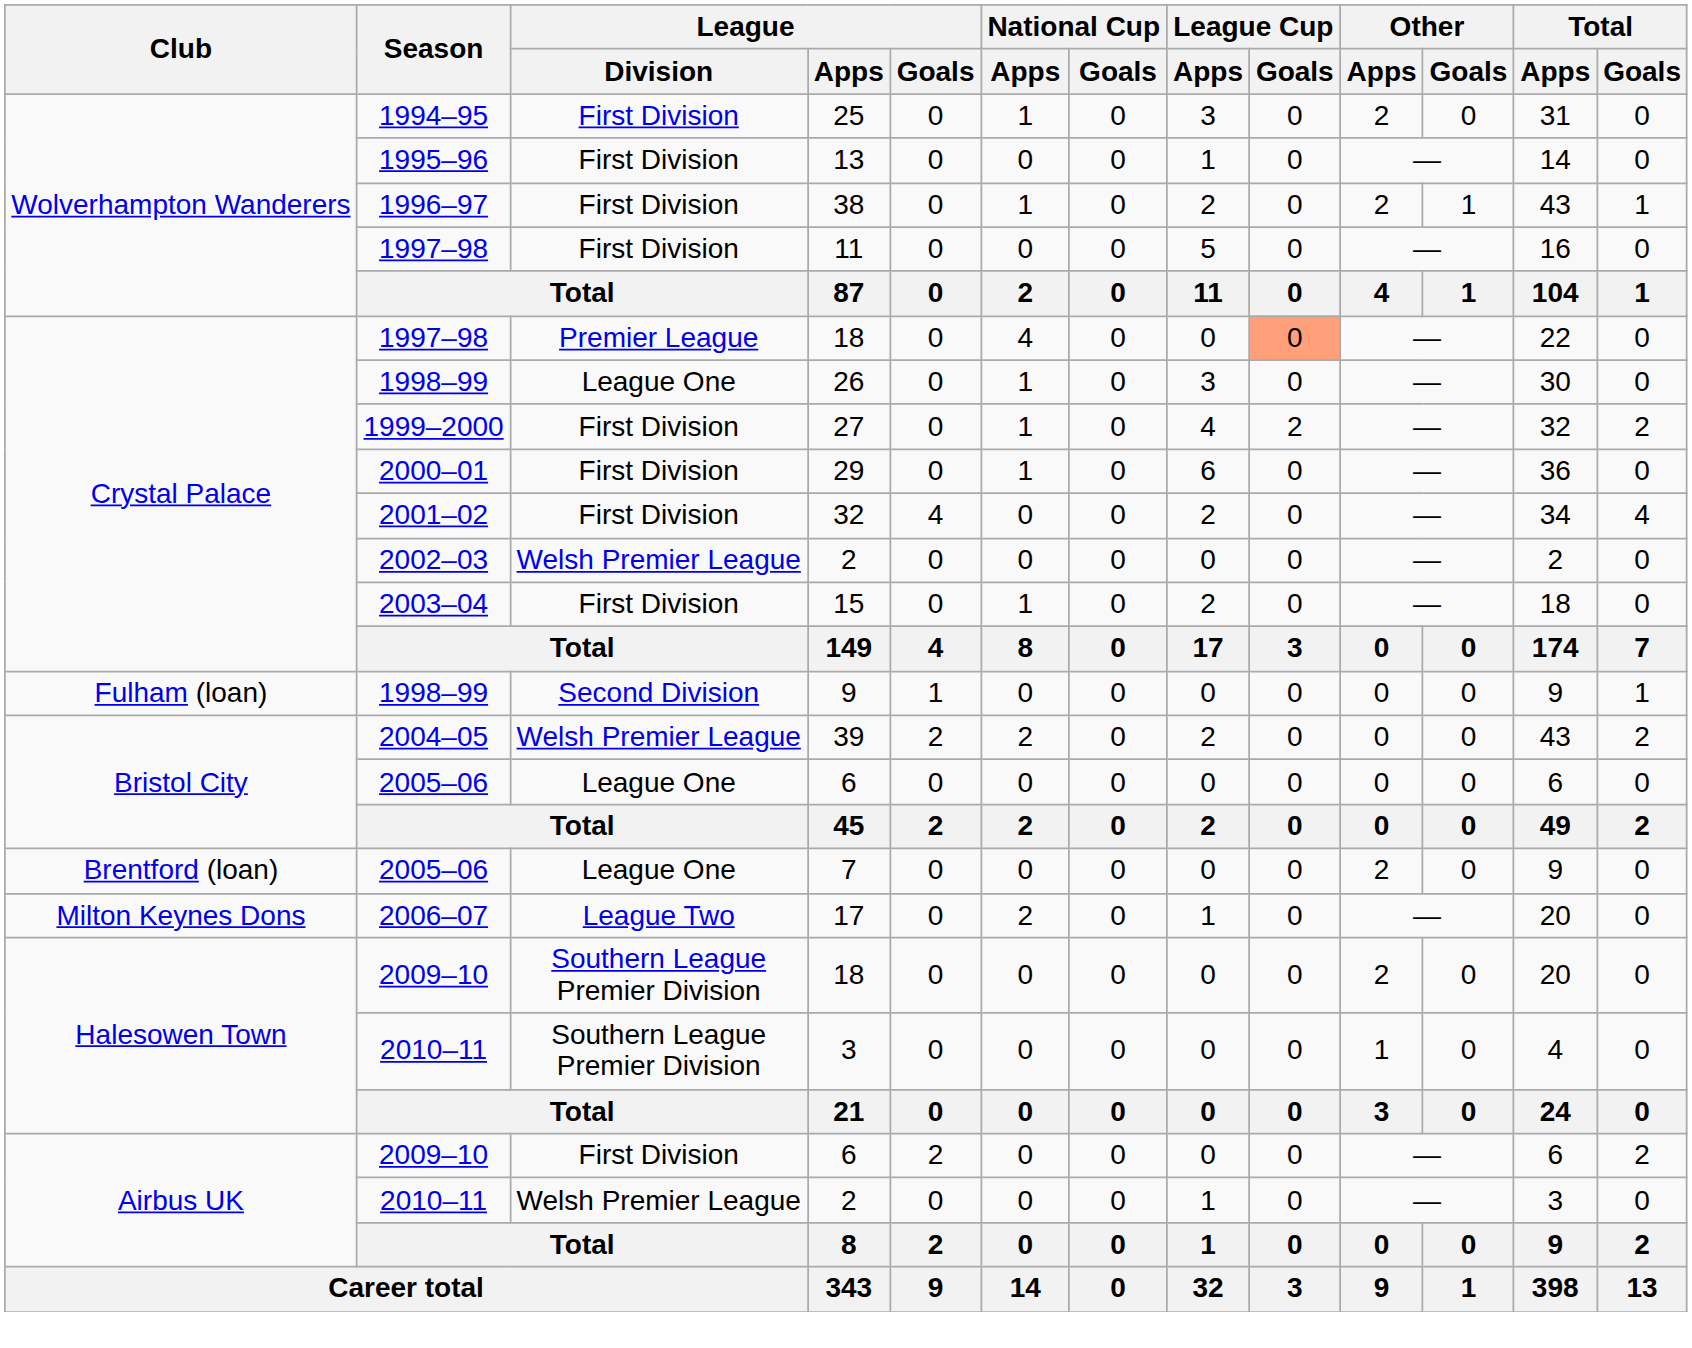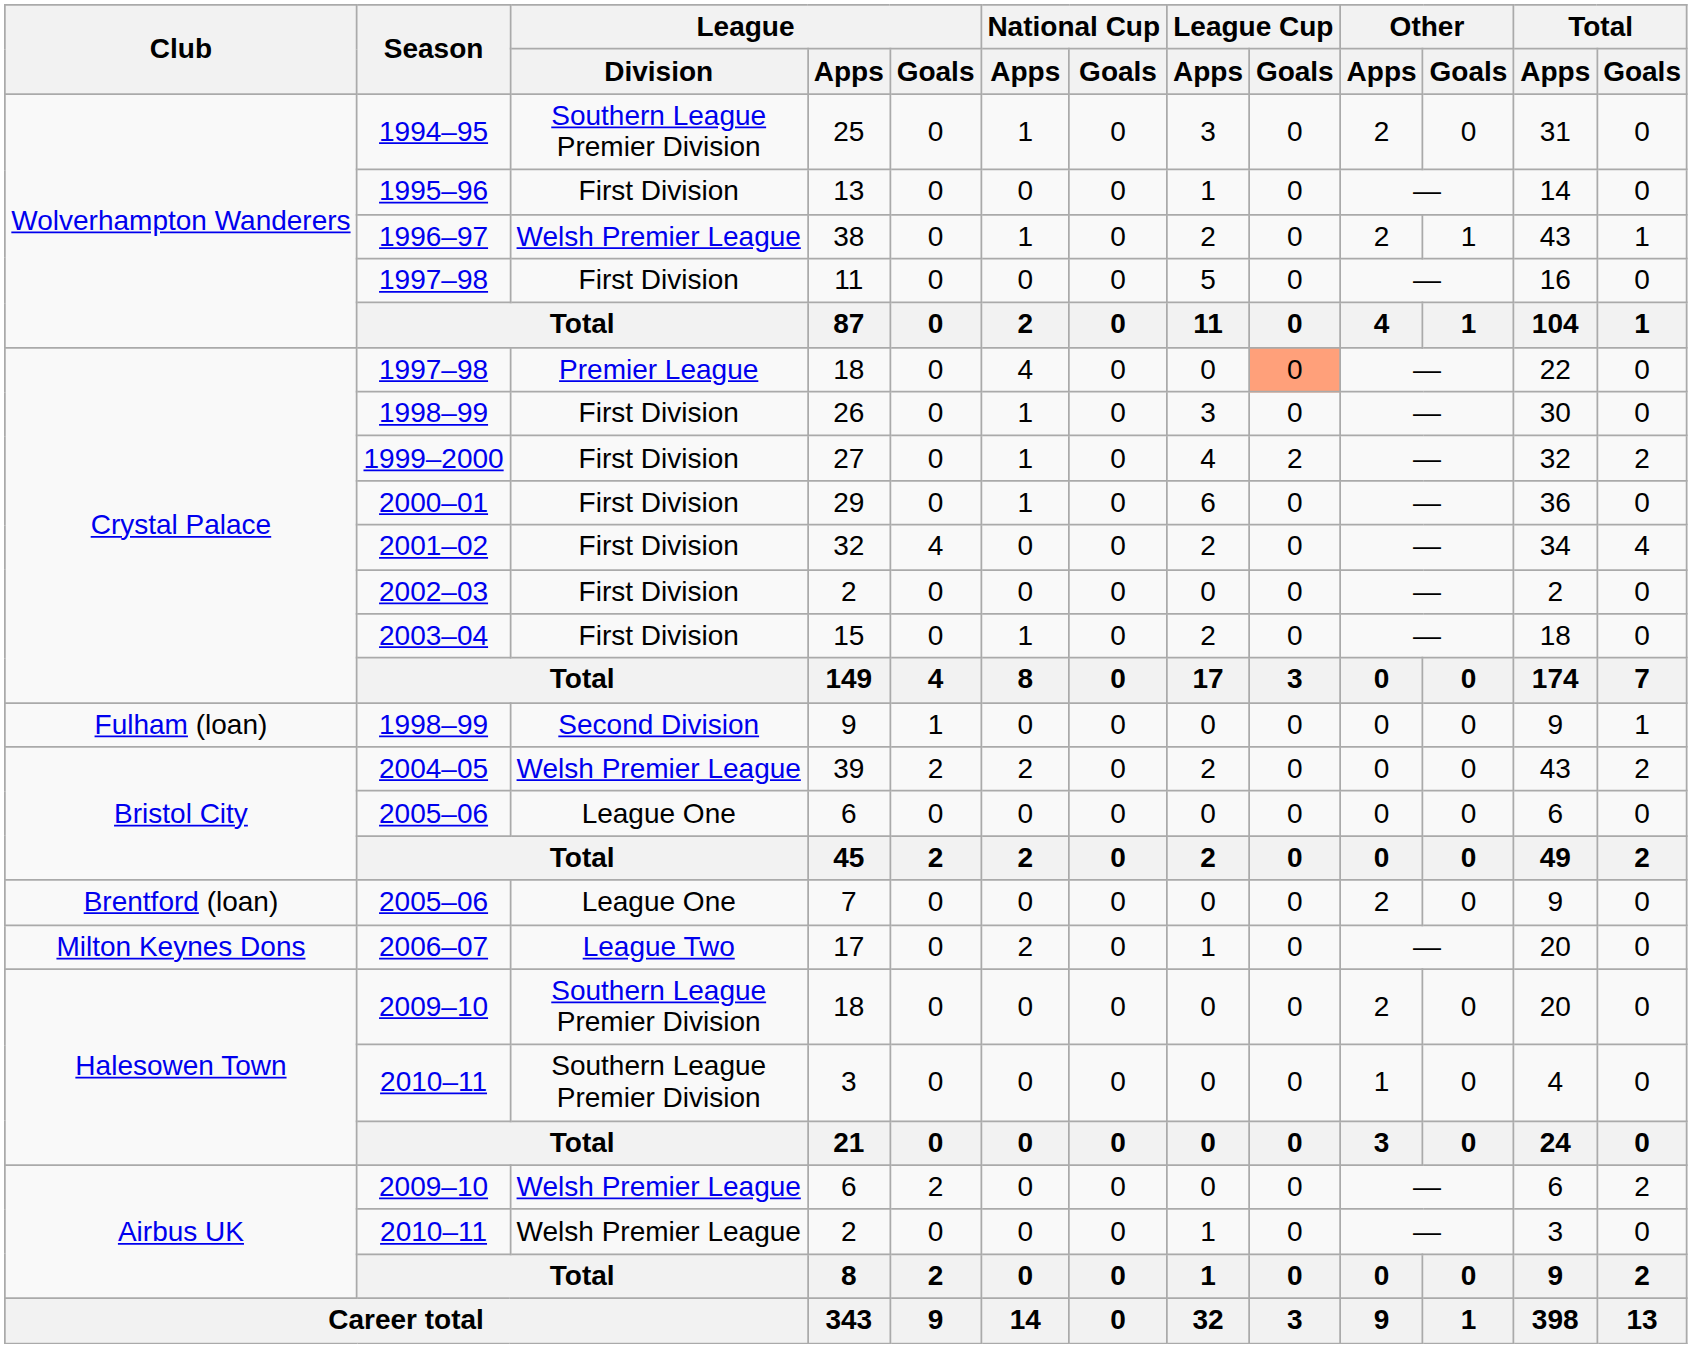25 | League / Division: First Division -> Southern League Premier Division
38 | League / Division: First Division -> Welsh Premier League
26 | League / Division: League One -> First Division
2002–03 / 2 | League / Division: Welsh Premier League -> First Division
2009–10 / 6 | League / Division: First Division -> Welsh Premier League
